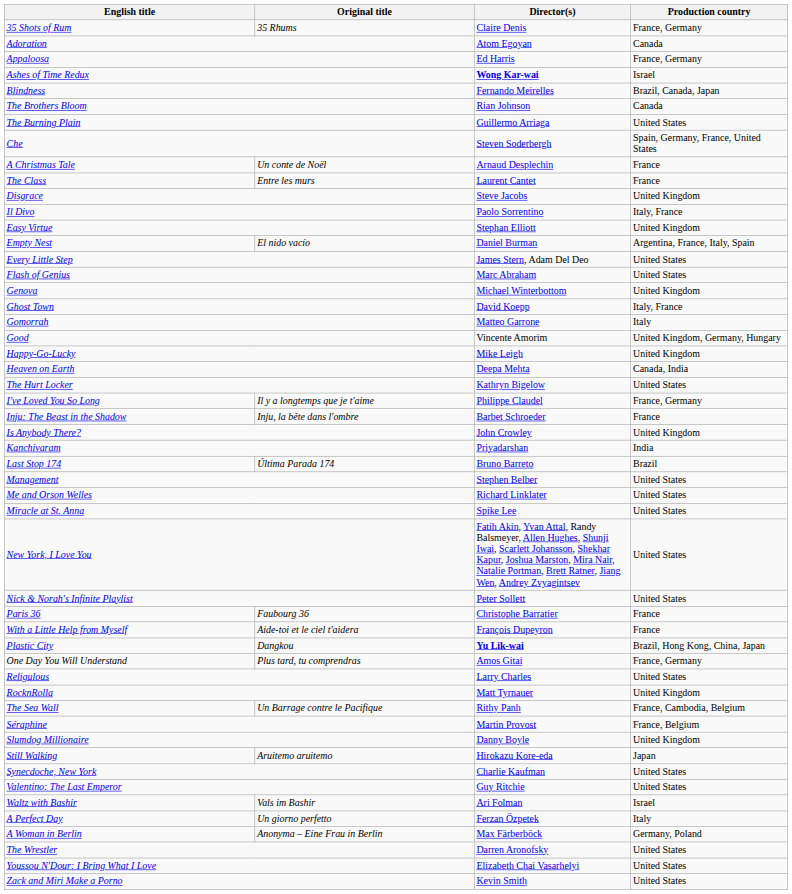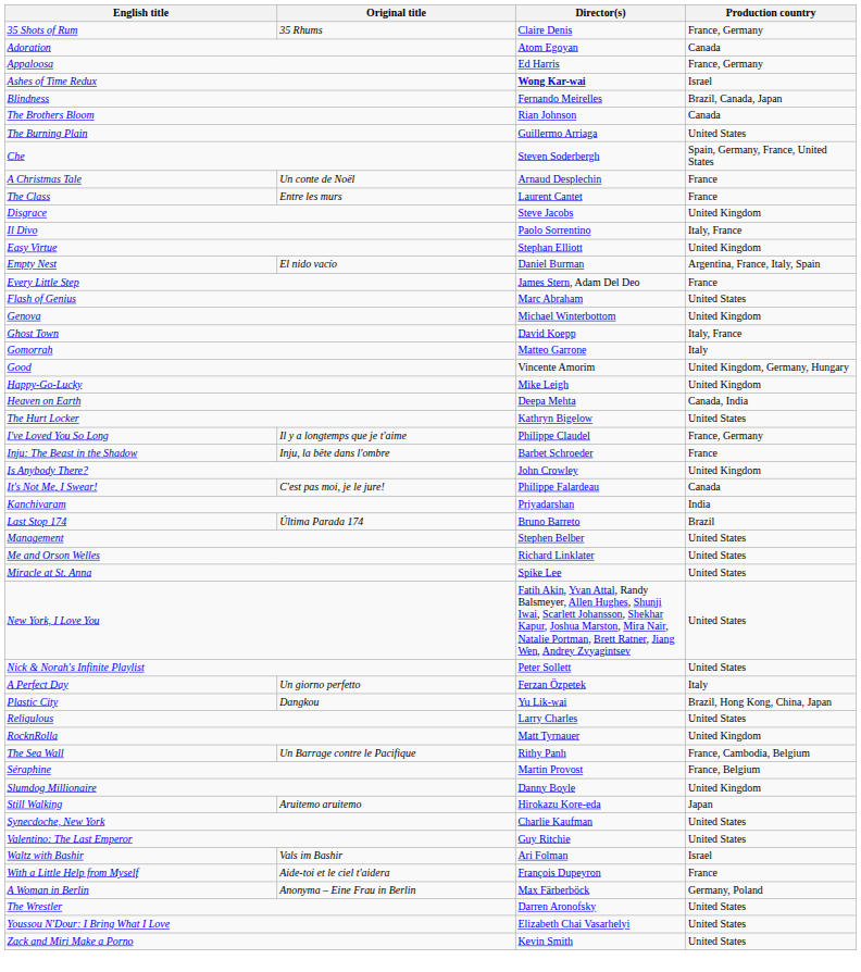Every Little Step | Production country: United States -> France
+ row: It's Not Me, I Swear! | C'est pas moi, je le jure! | Philippe Falardeau | Canada
- row: Paris 36 | Faubourg 36 | Christophe Barratier | France
rows swapped: A Perfect Day <-> With a Little Help from Myself
Plastic City | Director(s): bold -> normal
- row: One Day You Will Understand | Plus tard, tu comprendras | Amos Gitai | France, Germany
